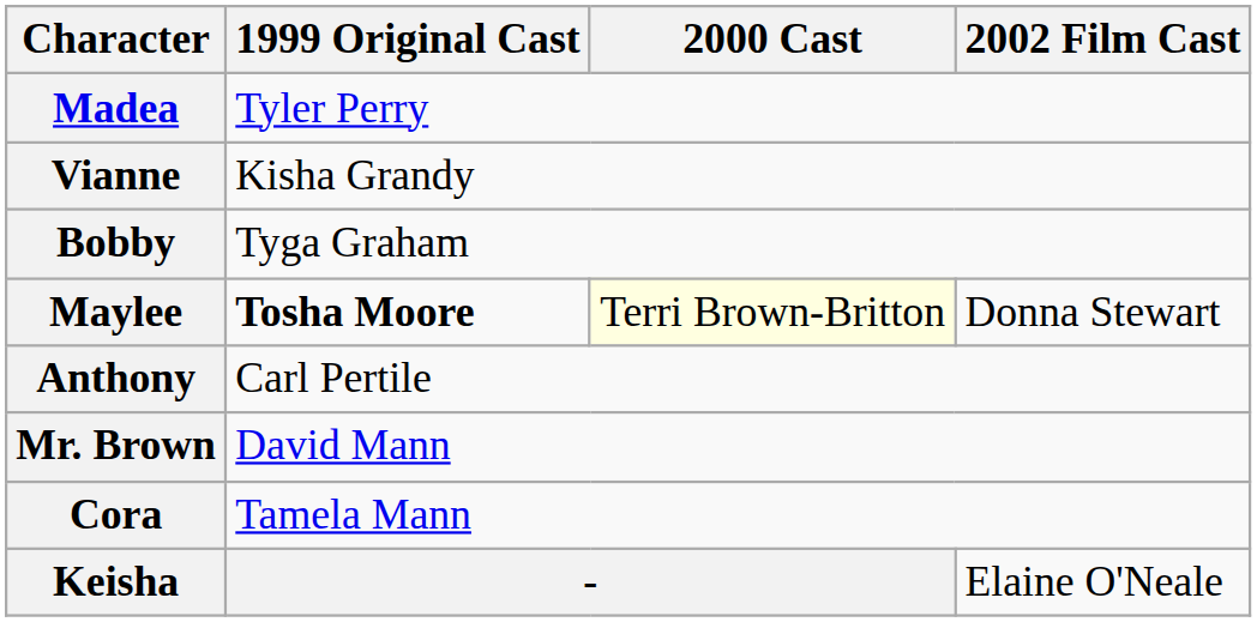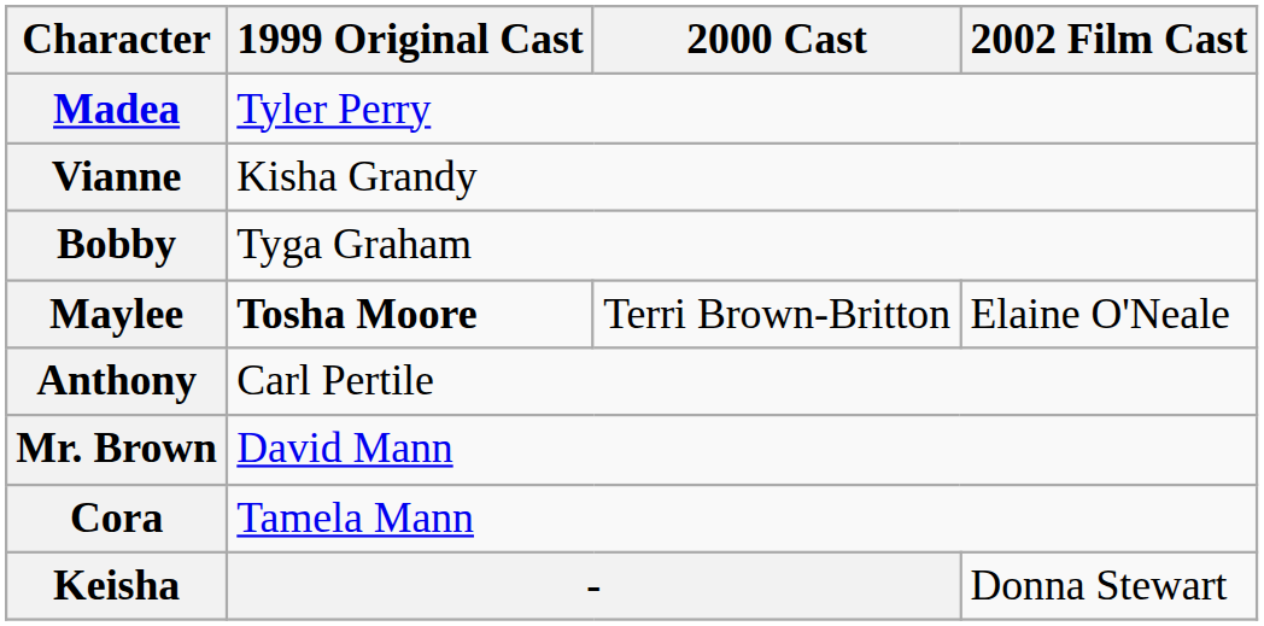Maylee | 2000 Cast: lightyellow background -> no background
Maylee | 2002 Film Cast: Donna Stewart -> Elaine O'Neale
Keisha | 2002 Film Cast: Elaine O'Neale -> Donna Stewart
